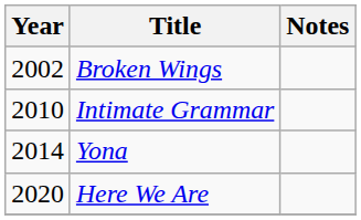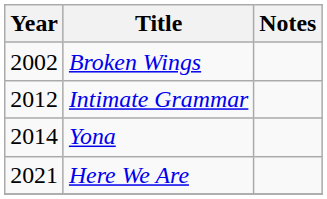Intimate Grammar | Year: 2010 -> 2012
Here We Are | Year: 2020 -> 2021
